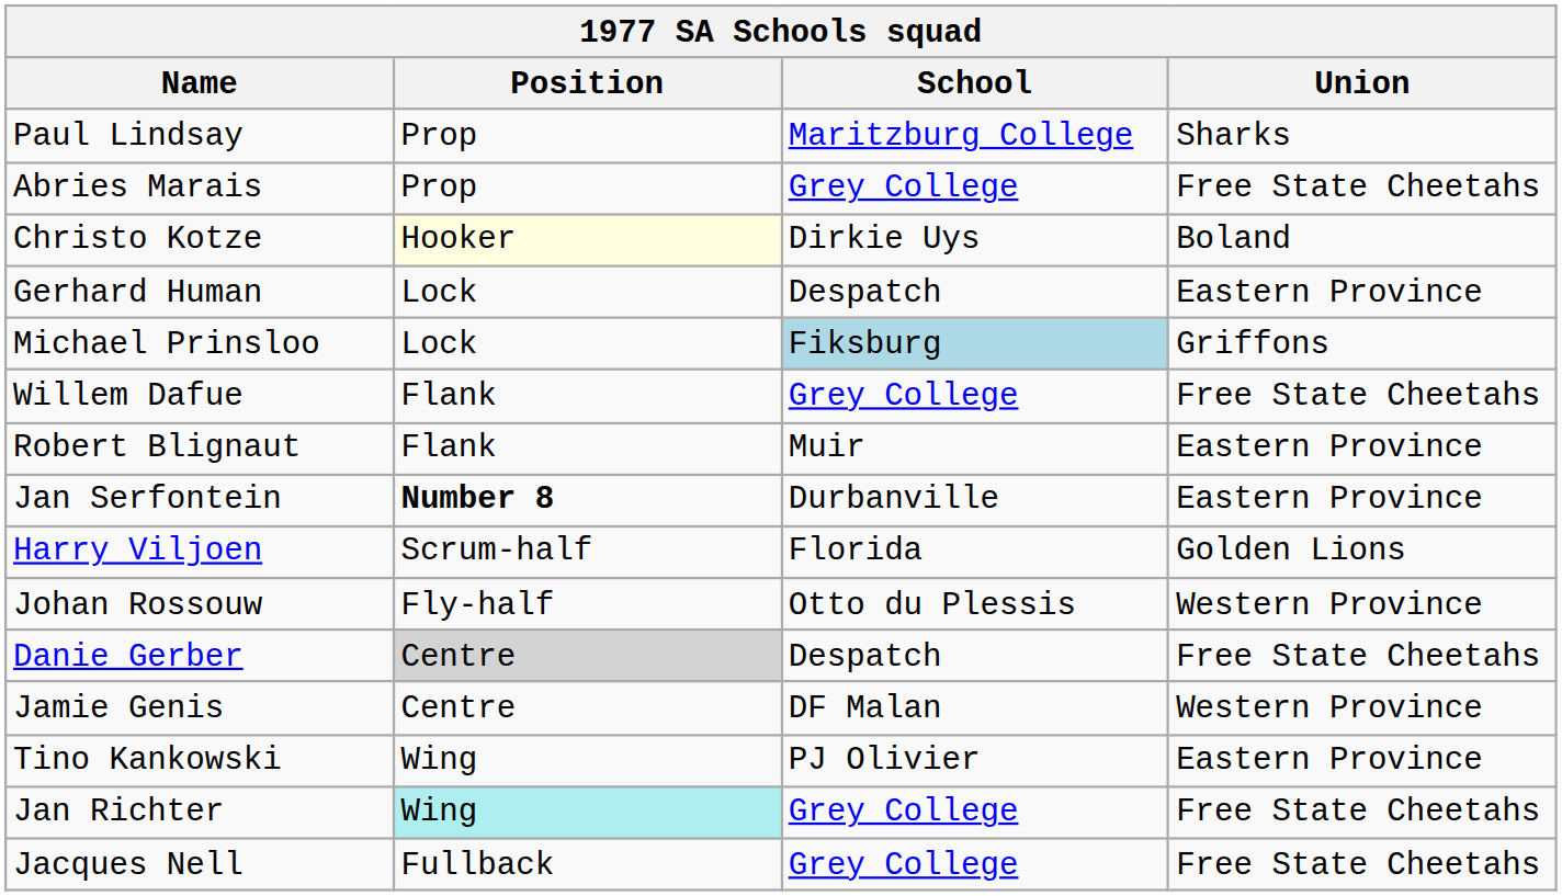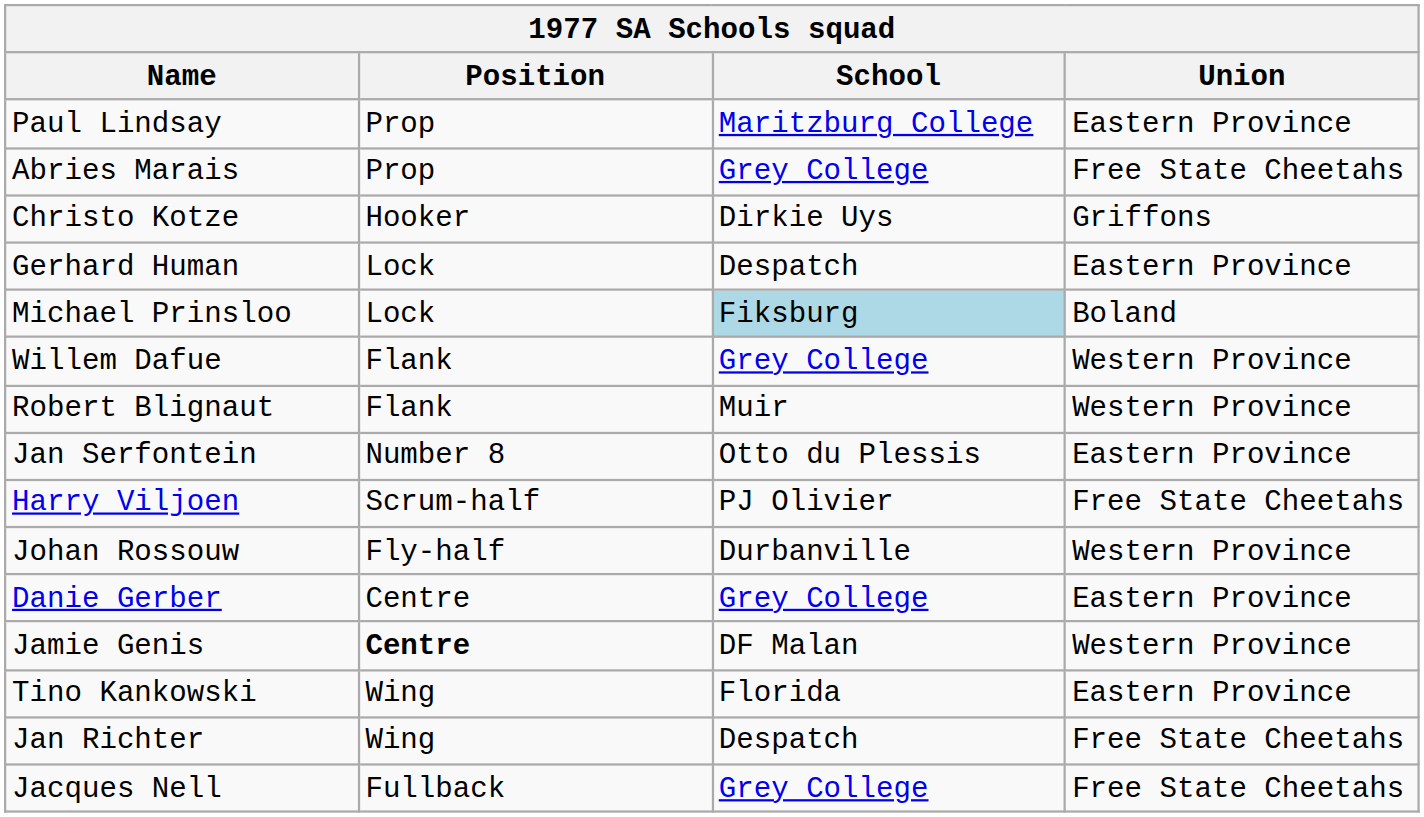Paul Lindsay | Union: Sharks -> Eastern Province
Christo Kotze | Position: lightyellow background -> no background
Christo Kotze | Union: Boland -> Griffons
Michael Prinsloo | Union: Griffons -> Boland
Willem Dafue | Union: Free State Cheetahs -> Western Province
Robert Blignaut | Union: Eastern Province -> Western Province
Jan Serfontein | Position: bold -> normal
Jan Serfontein | School: Durbanville -> Otto du Plessis
Harry Viljoen | School: Florida -> PJ Olivier
Harry Viljoen | Union: Golden Lions -> Free State Cheetahs
Johan Rossouw | School: Otto du Plessis -> Durbanville
Danie Gerber | Position: lightgrey background -> no background
Danie Gerber | School: Despatch -> Grey College
Danie Gerber | Union: Free State Cheetahs -> Eastern Province
Jamie Genis | Position: normal -> bold
Tino Kankowski | School: PJ Olivier -> Florida
Jan Richter | Position: paleturquoise background -> no background
Jan Richter | School: Grey College -> Despatch
